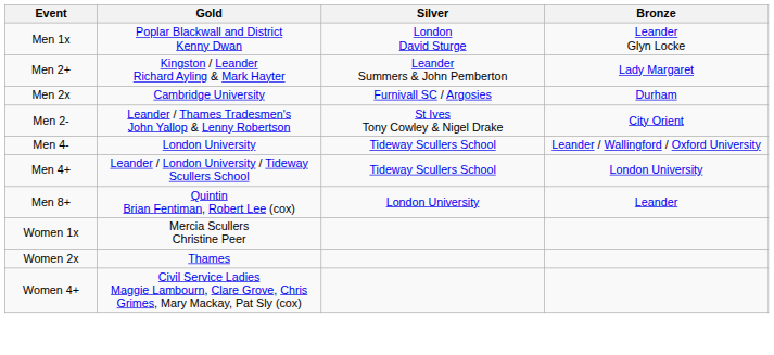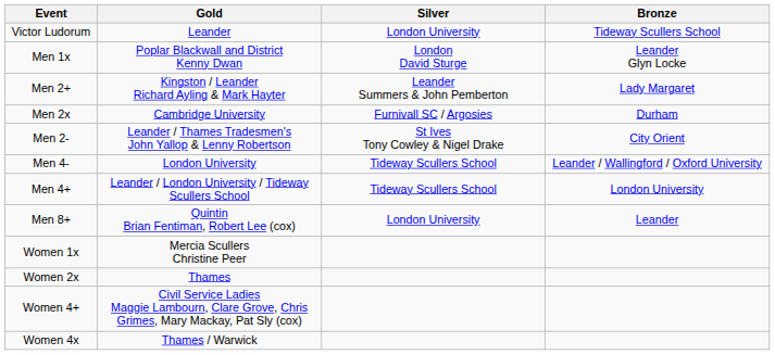+ row: Victor Ludorum | Leander | London University | Tideway Scullers School
+ row: Women 4x | Thames / Warwick
